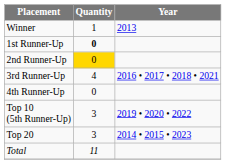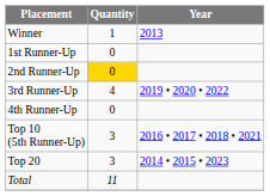1st Runner-Up | Quantity: bold -> normal
3rd Runner-Up | Year: 2016 • 2017 • 2018 • 2021 -> 2019 • 2020 • 2022
Top 10 (5th Runner-Up) | Year: 2019 • 2020 • 2022 -> 2016 • 2017 • 2018 • 2021
